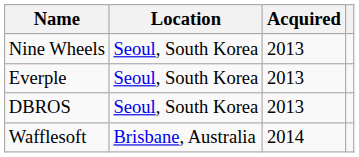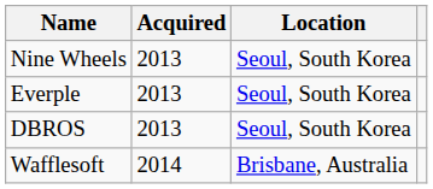columns swapped: Location <-> Acquired
